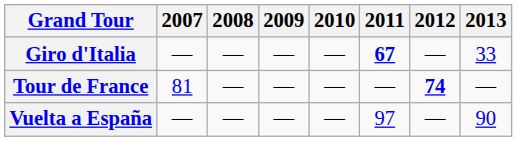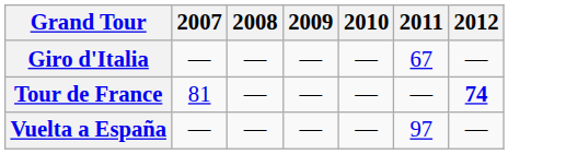- column: 2013 | 33 | — | 90
Giro d'Italia | 2011: bold -> normal
